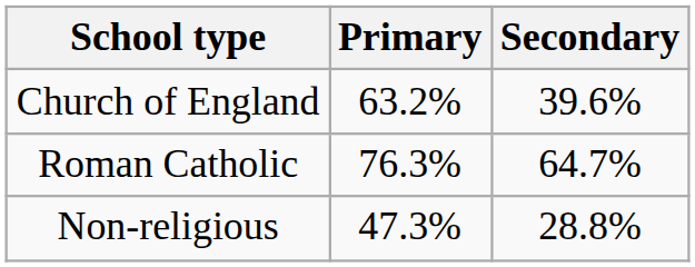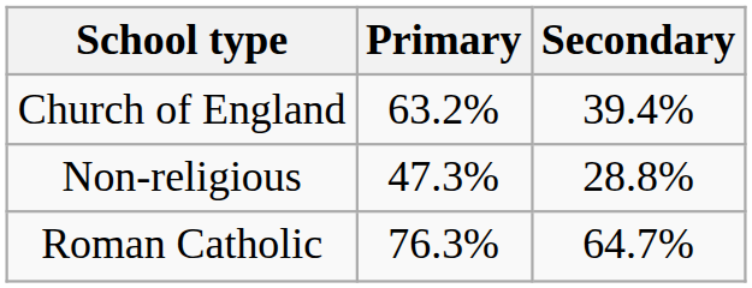Church of England | Secondary: 39.6% -> 39.4%
rows swapped: Roman Catholic <-> Non-religious
